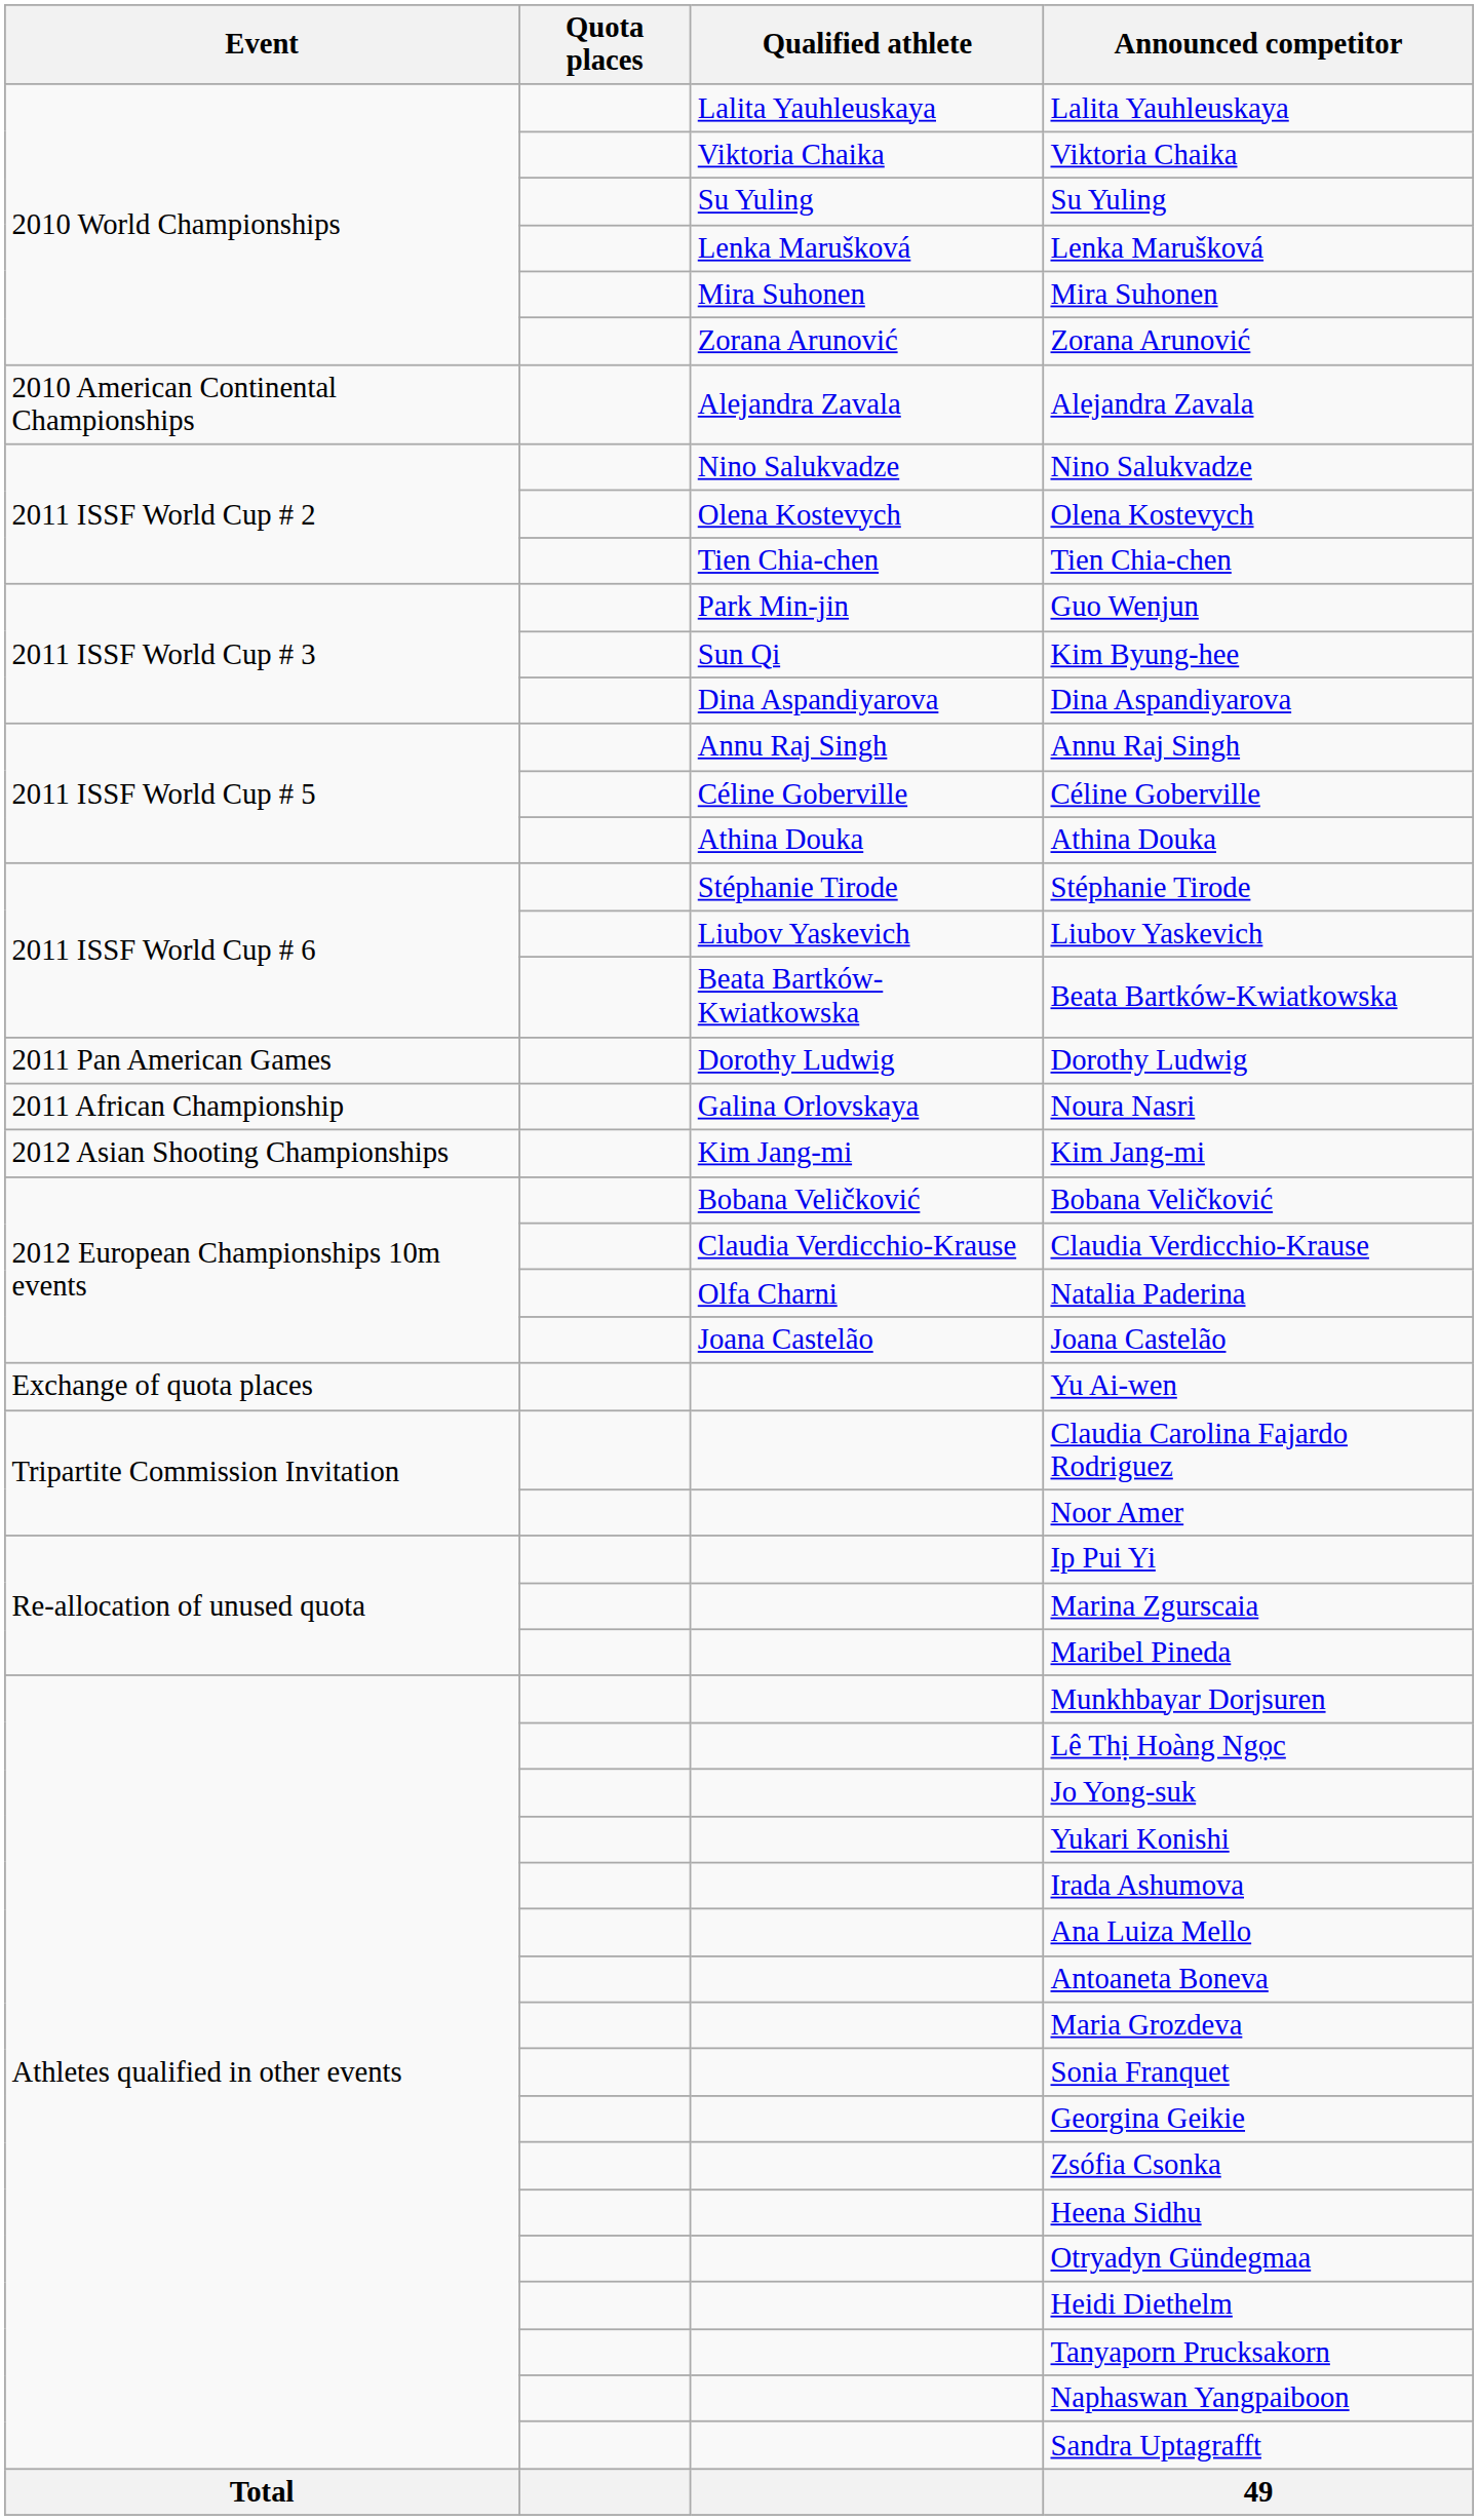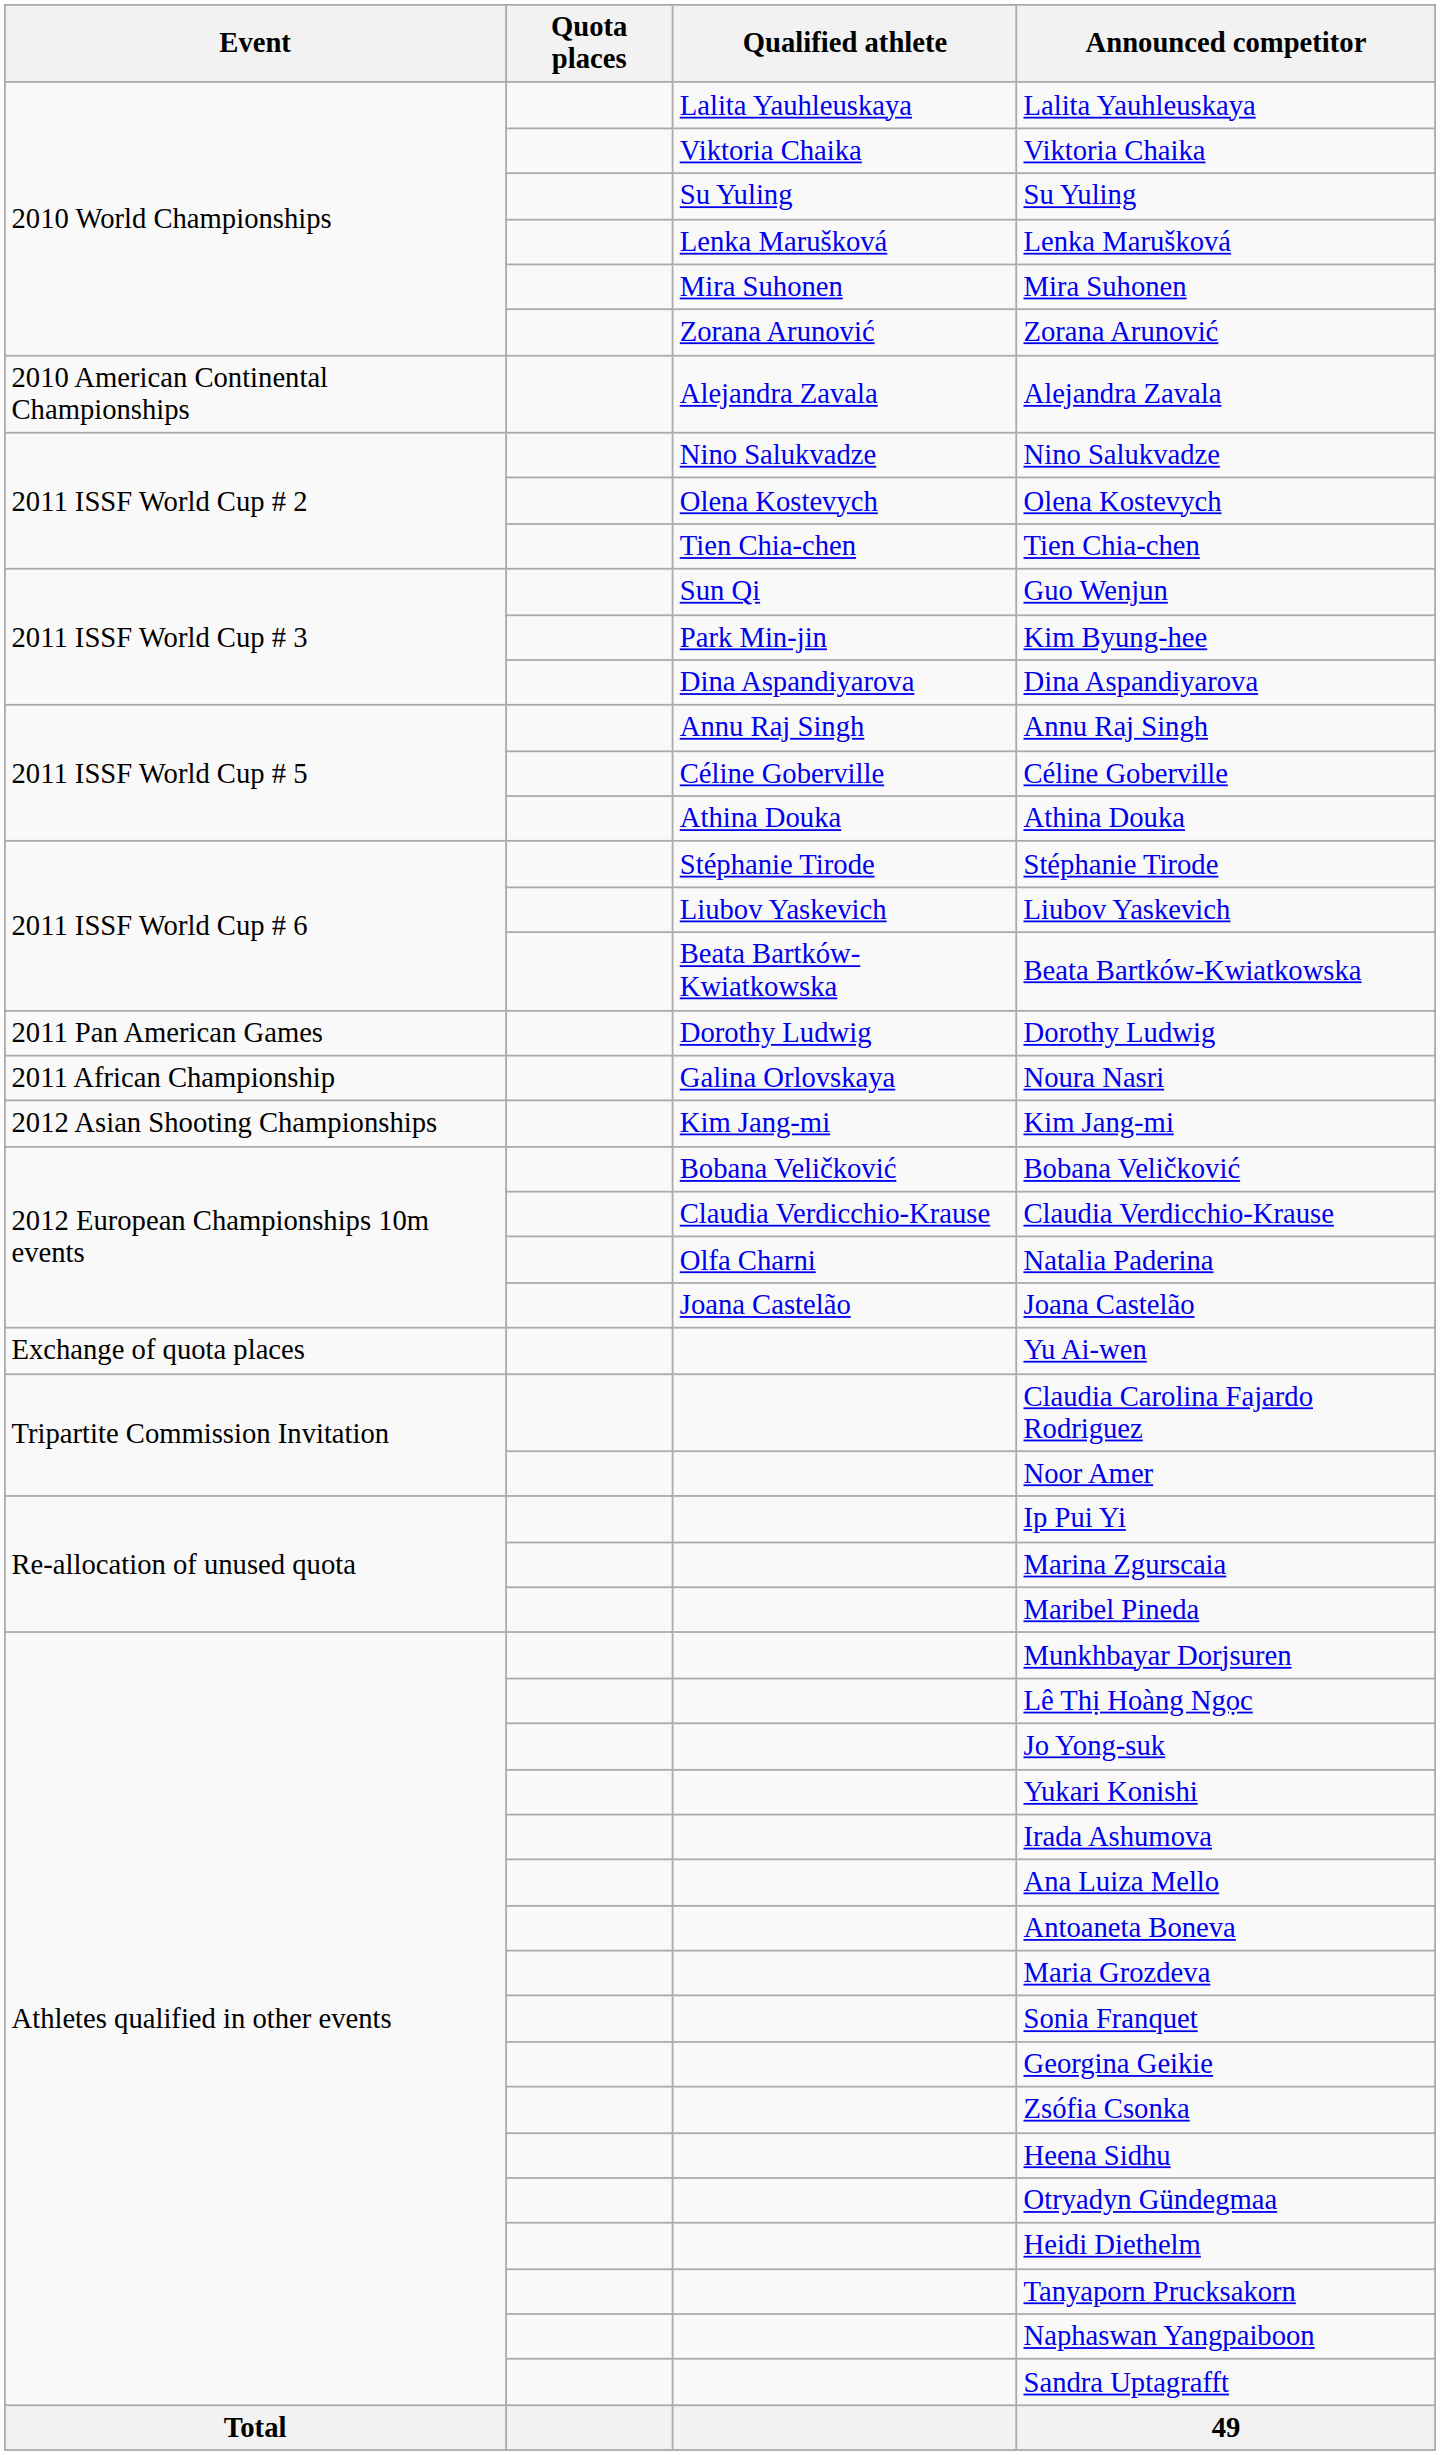Guo Wenjun | Qualified athlete: Park Min-jin -> Sun Qi
Kim Byung-hee | Qualified athlete: Sun Qi -> Park Min-jin
